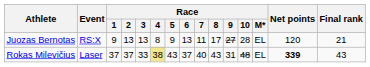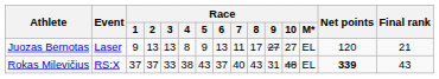Juozas Bernotas | Event: RS:X -> Laser
Juozas Bernotas | Race / 10: 28 -> 27
Rokas Milevičius | Event: Laser -> RS:X
Rokas Milevičius | Race / 4: khaki background -> no background
